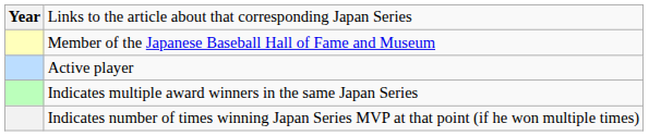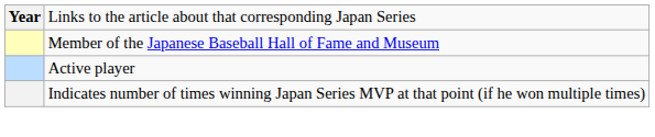- row: Indicates multiple award winners in the same Japan Series
